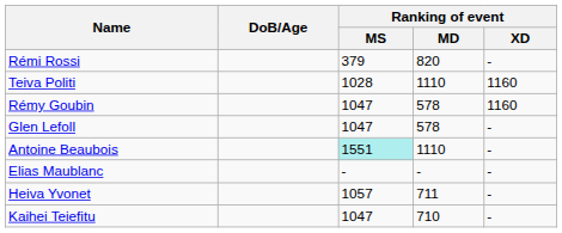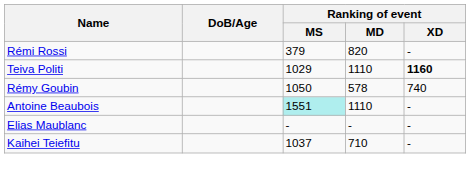Teiva Politi | Ranking of event / MS: 1028 -> 1029
Teiva Politi | Ranking of event / XD: normal -> bold
Rémy Goubin | Ranking of event / MS: 1047 -> 1050
Rémy Goubin | Ranking of event / XD: 1160 -> 740
- row: Glen Lefoll | 1047 | 578 | -
- row: Heiva Yvonet | 1057 | 711 | -
Kaihei Teiefitu | Ranking of event / MS: 1047 -> 1037
